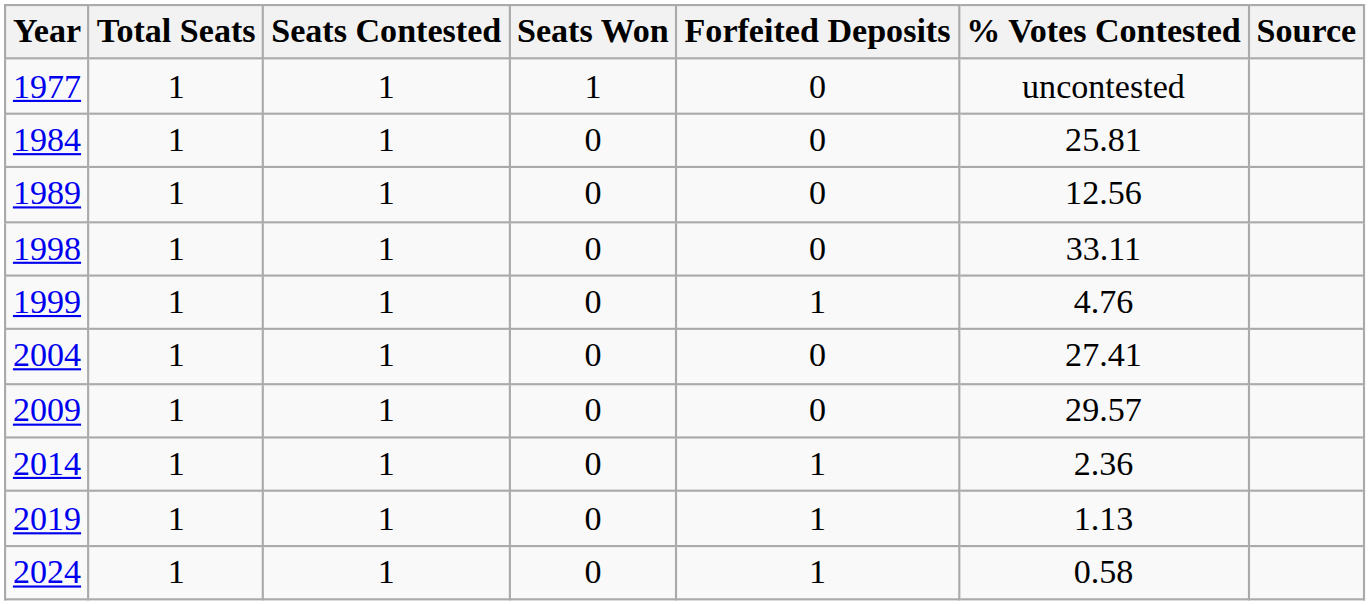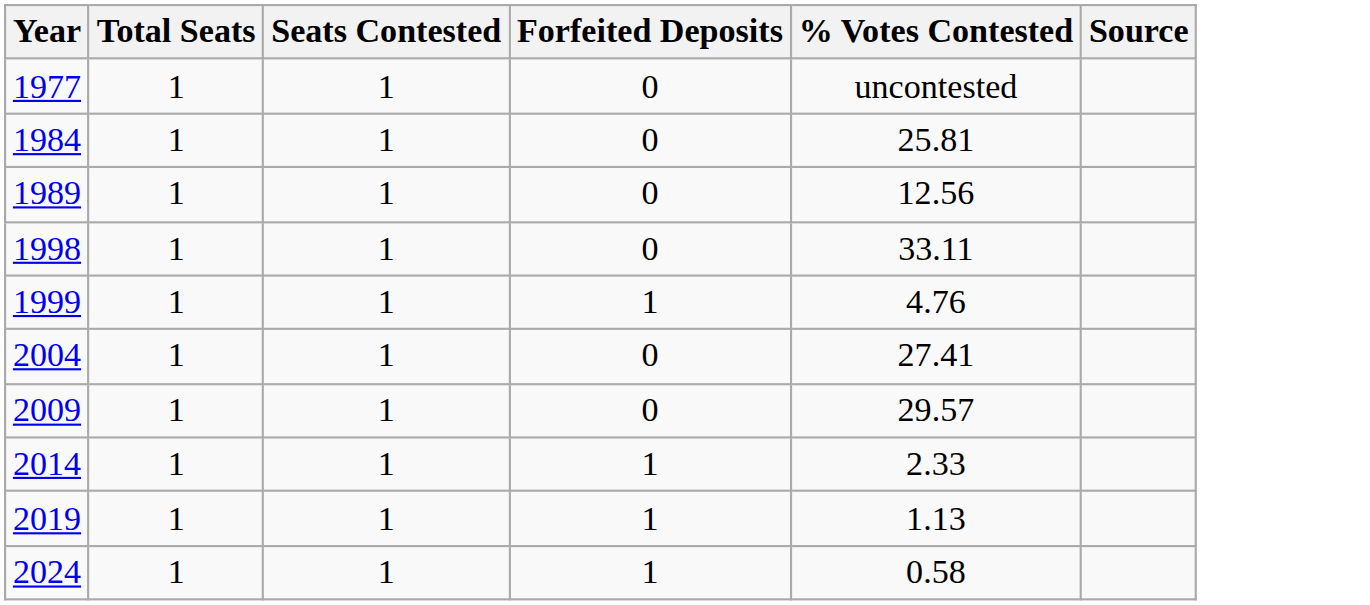- column: Seats Won | 1 | 0 | 0 | 0 | 0 | 0 | 0 | 0 | 0 | 0
2014 | % Votes Contested: 2.36 -> 2.33
